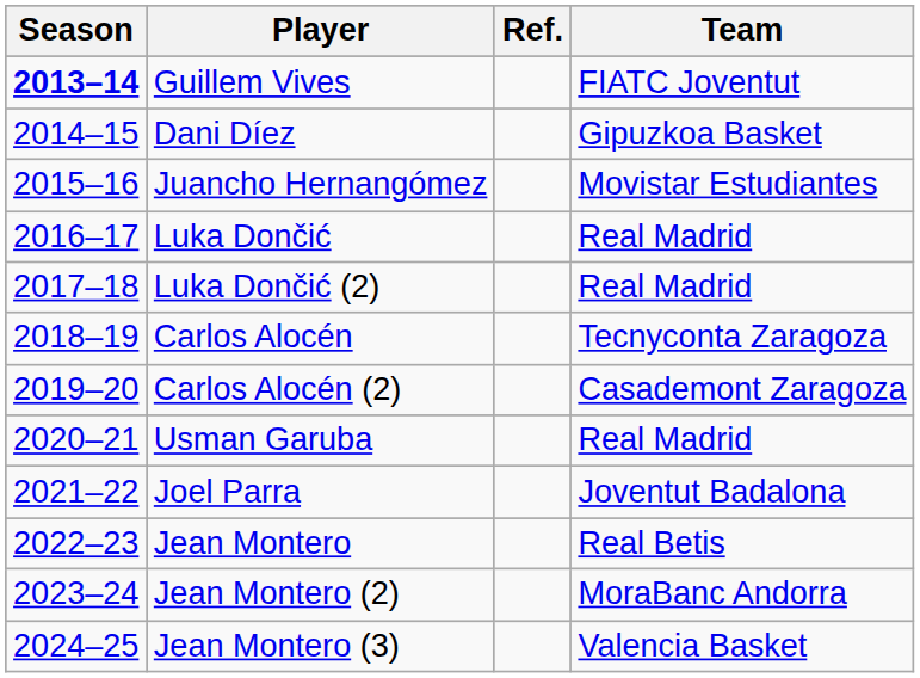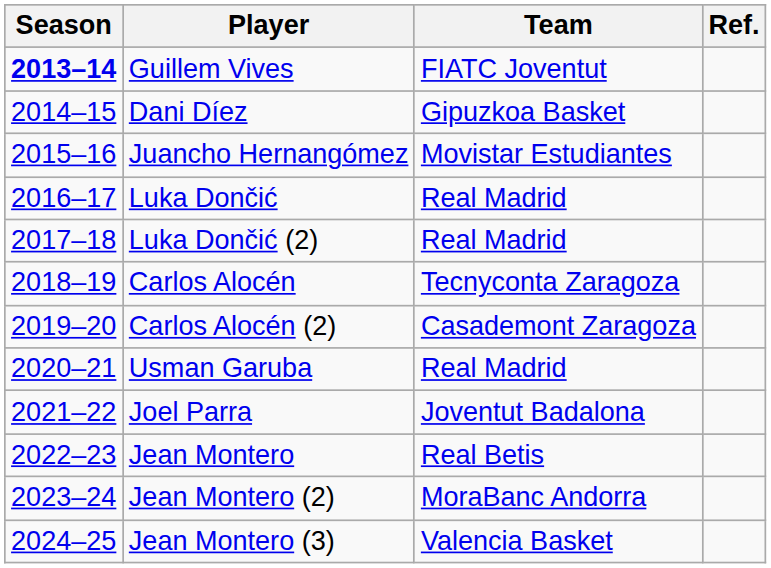columns swapped: Team <-> Ref.
